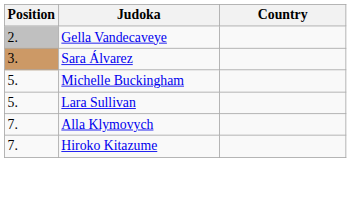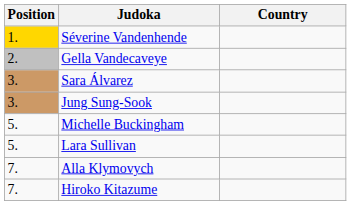+ row: 1. | Séverine Vandenhende
+ row: 3. | Jung Sung-Sook
